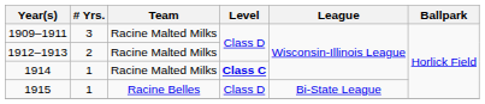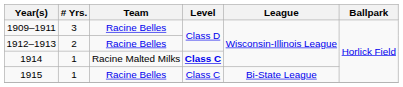1909–1911 | Team: Racine Malted Milks -> Racine Belles
1912–1913 | Team: Racine Malted Milks -> Racine Belles
1915 | Level: Class D -> Class C
